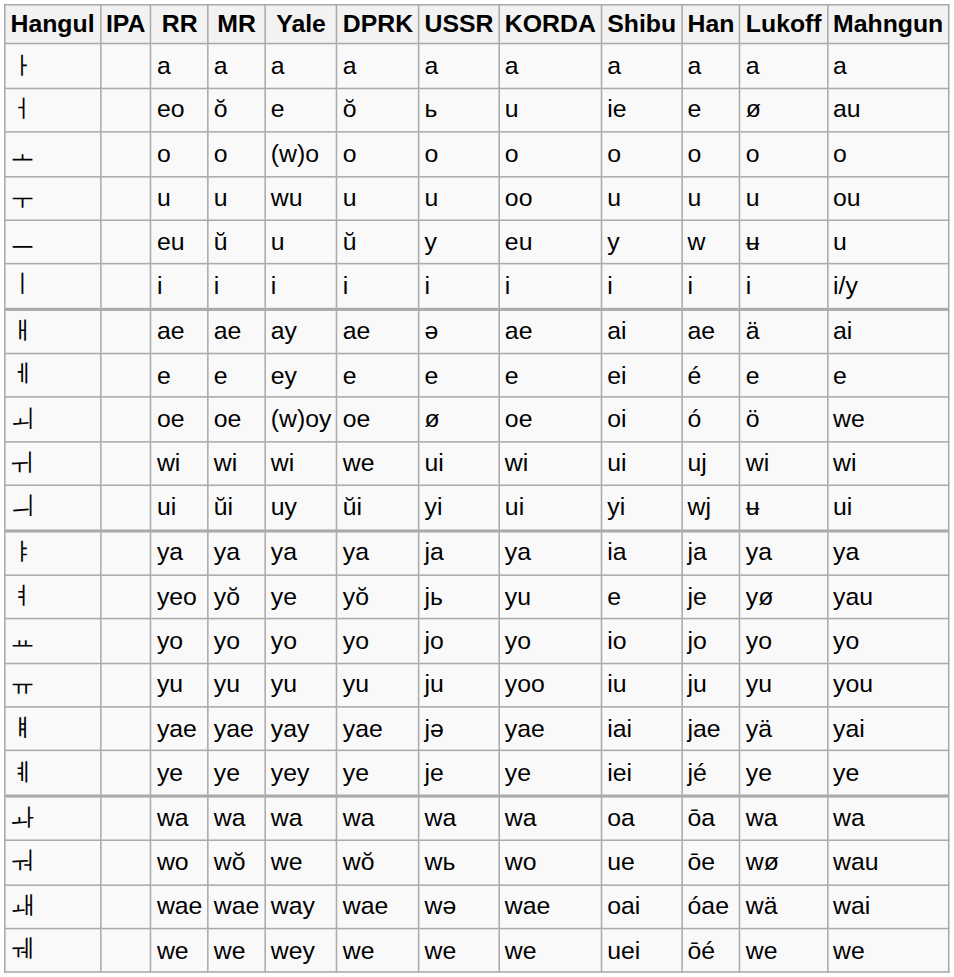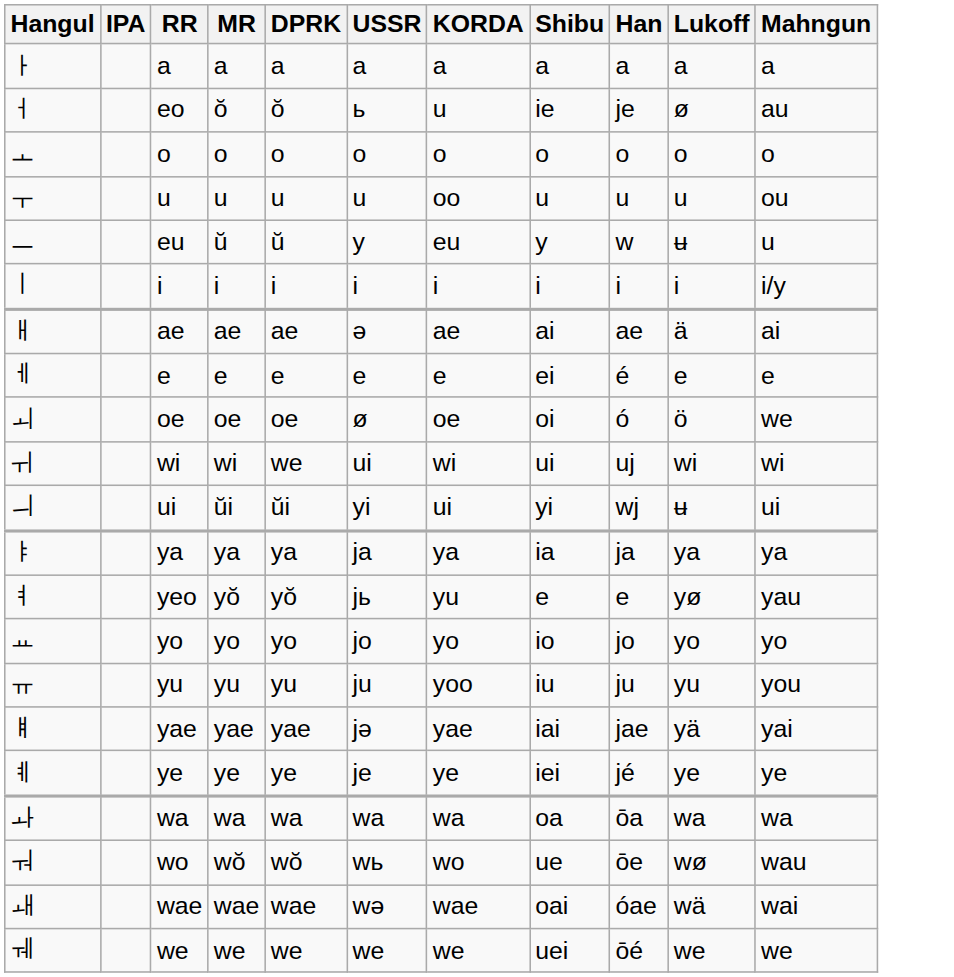- column: Yale | a | e | (w)o | wu | u | i | ay | ey | (w)oy | wi | uy | ya | ye | yo | yu | yay | yey | wa | we | way | wey
eo | Han: e -> je
yeo | Han: je -> e
